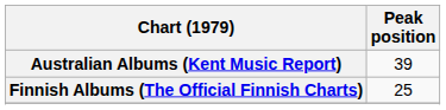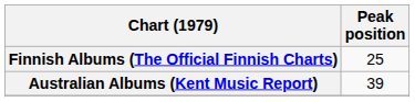rows swapped: Australian Albums (Kent Music Report) <-> Finnish Albums (The Official Finnish Charts)
